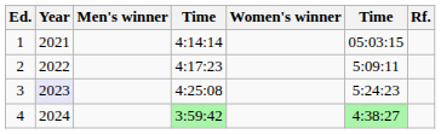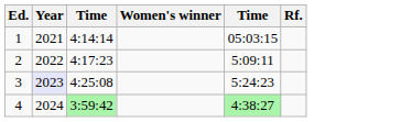- column: Men's winner
